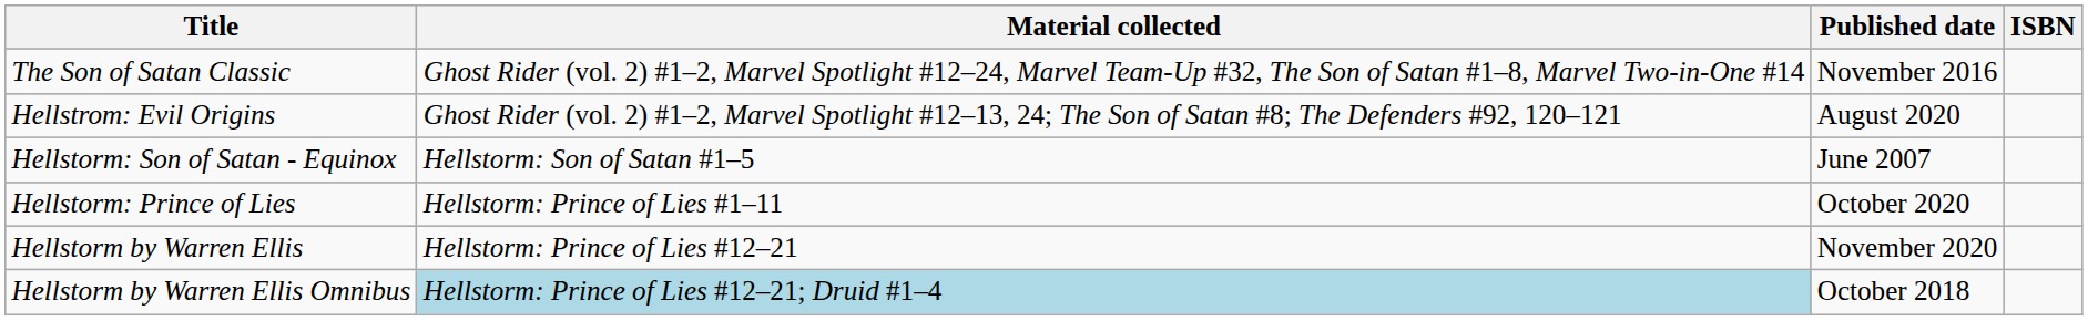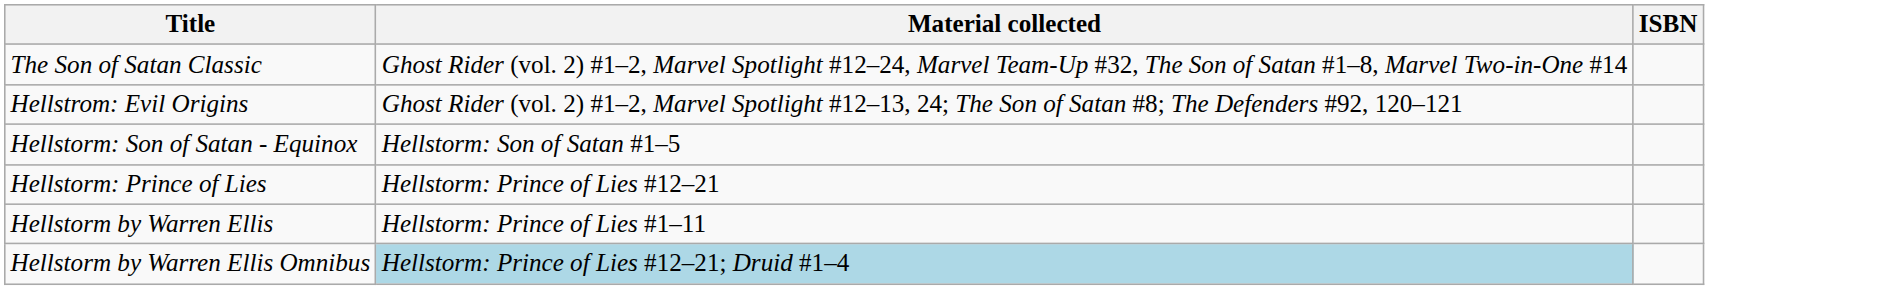- column: Published date | November 2016 | August 2020 | June 2007 | October 2020 | November 2020 | October 2018
Hellstorm: Prince of Lies | Material collected: Hellstorm: Prince of Lies #1–11 -> Hellstorm: Prince of Lies #12–21
Hellstorm by Warren Ellis | Material collected: Hellstorm: Prince of Lies #12–21 -> Hellstorm: Prince of Lies #1–11
